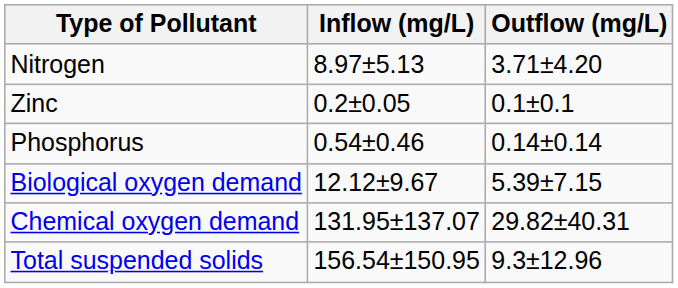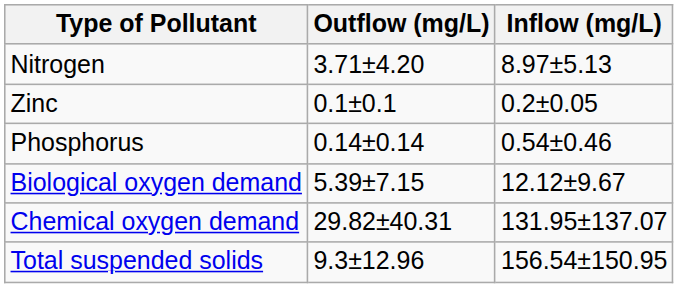columns swapped: Inflow (mg/L) <-> Outflow (mg/L)
